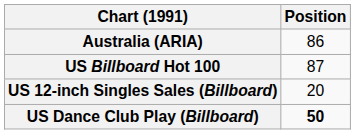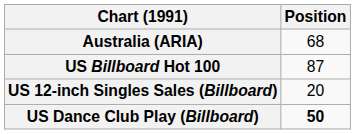Australia (ARIA) | Position: 86 -> 68
